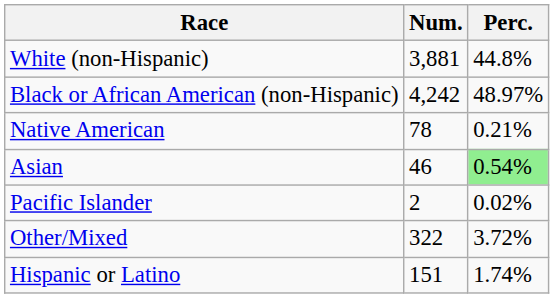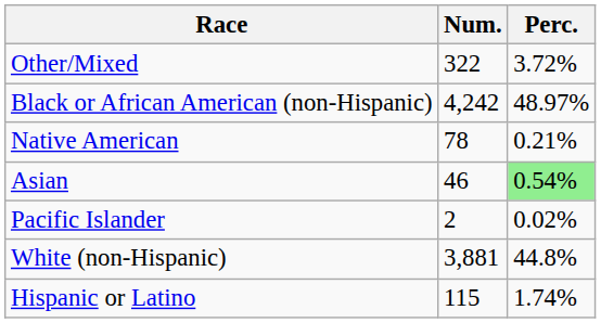rows swapped: White (non-Hispanic) <-> Other/Mixed
Hispanic or Latino | Num.: 151 -> 115
